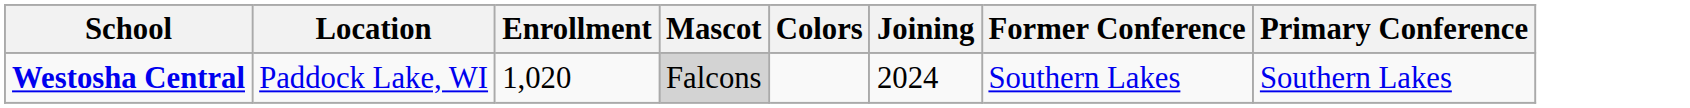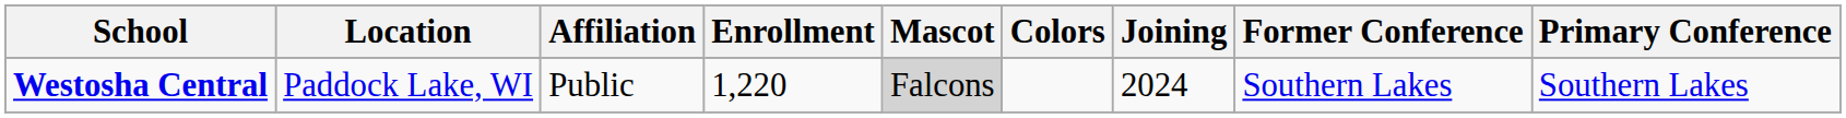+ column: Affiliation | Public
Westosha Central | Enrollment: 1,020 -> 1,220
